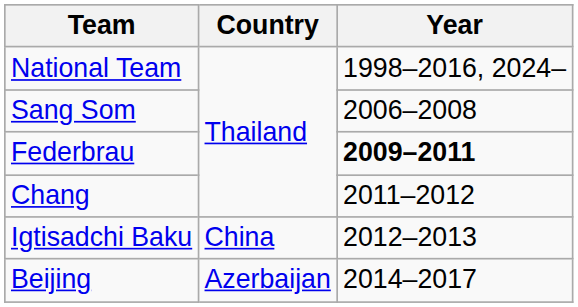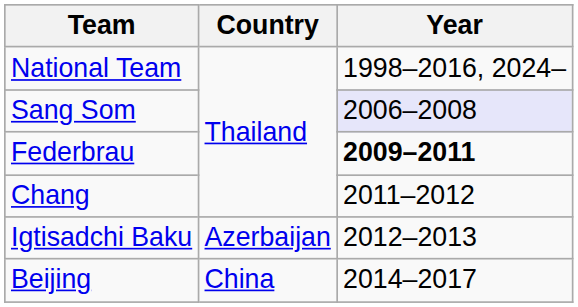Sang Som | Year: no background -> lavender background
Igtisadchi Baku | Country: China -> Azerbaijan
Beijing | Country: Azerbaijan -> China
